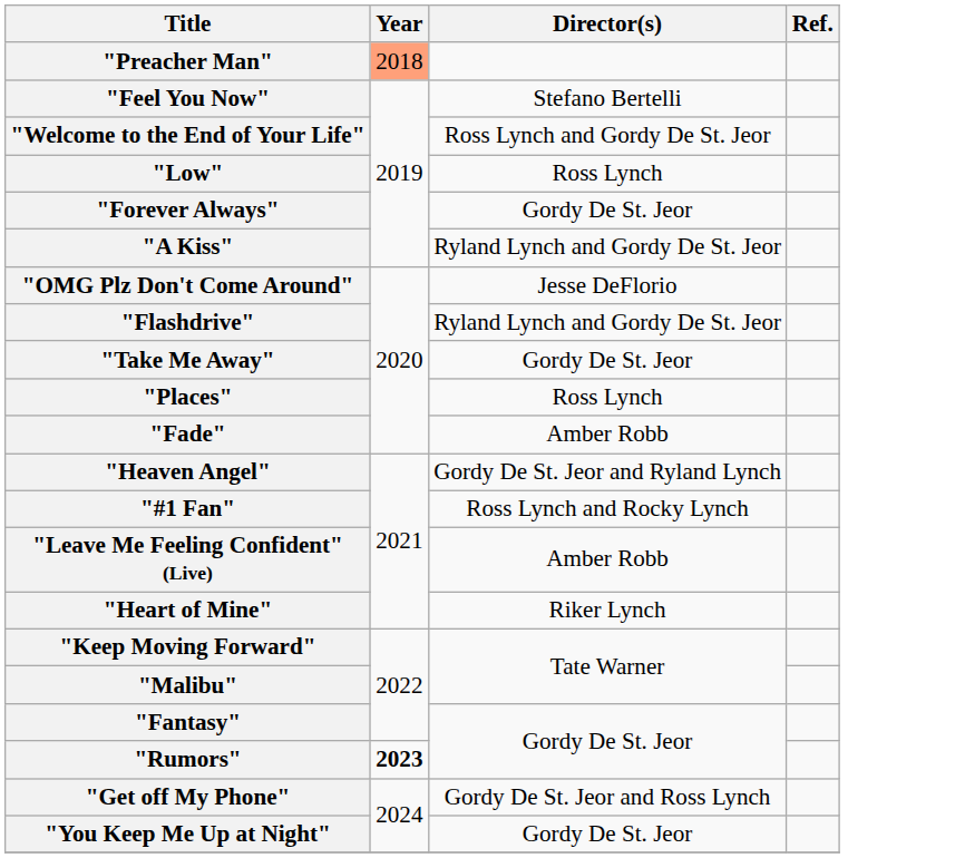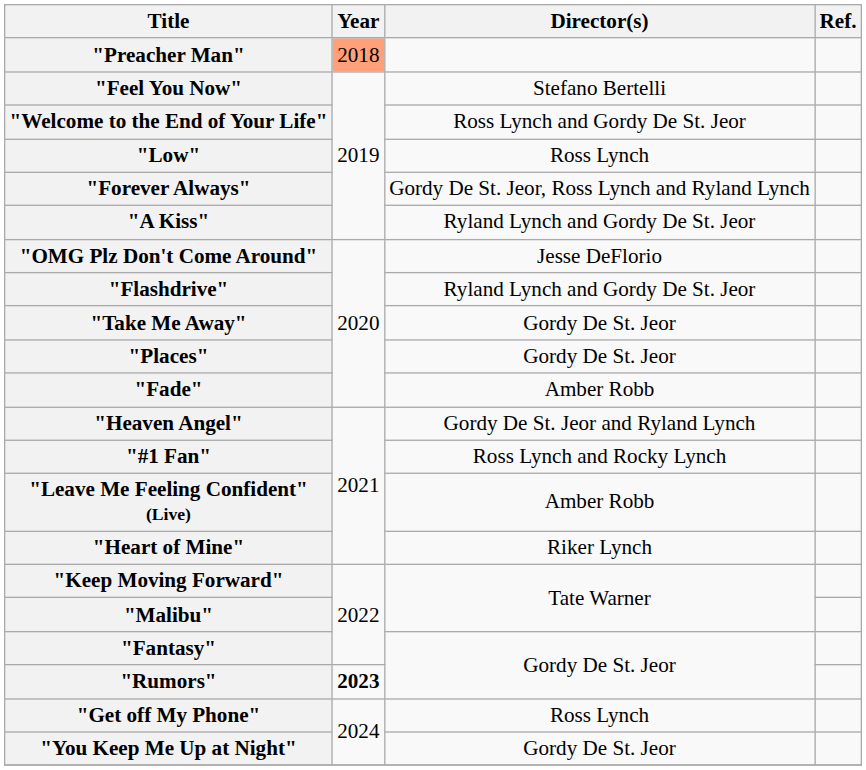"Forever Always" | Director(s): Gordy De St. Jeor -> Gordy De St. Jeor, Ross Lynch and Ryland Lynch
"Places" | Director(s): Ross Lynch -> Gordy De St. Jeor
"Get off My Phone" | Director(s): Gordy De St. Jeor and Ross Lynch -> Ross Lynch
